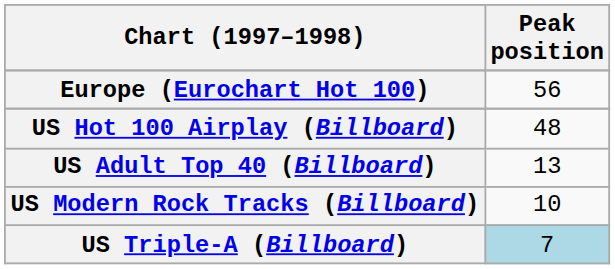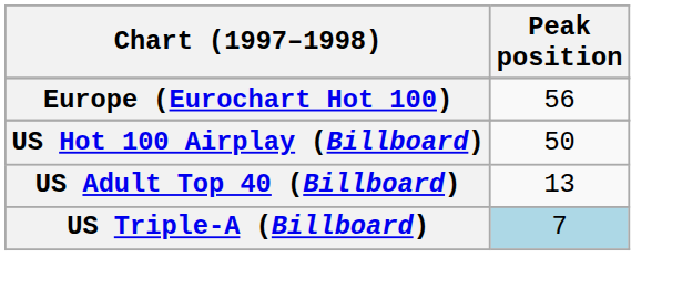US Hot 100 Airplay (Billboard) | Peak position: 48 -> 50
- row: US Modern Rock Tracks (Billboard) | 10
